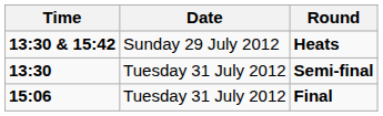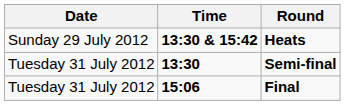columns swapped: Date <-> Time
